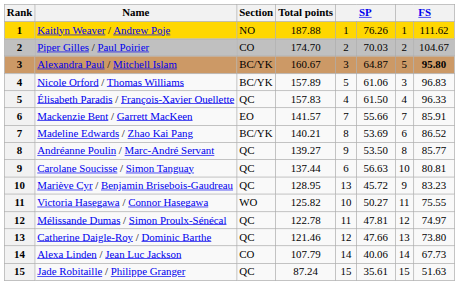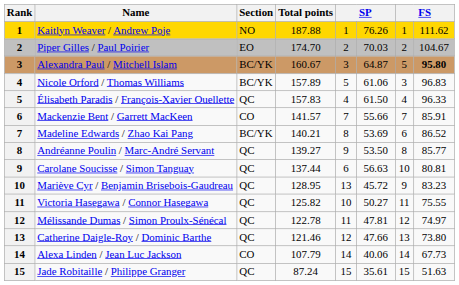Piper Gilles / Paul Poirier | Section: CO -> EO
Mackenzie Bent / Garrett MacKeen | Section: EO -> CO
Victoria Hasegawa / Connor Hasegawa | Section: WO -> QC
